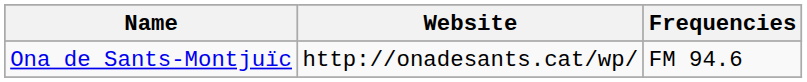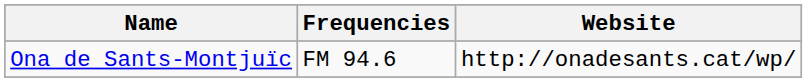columns swapped: Frequencies <-> Website
